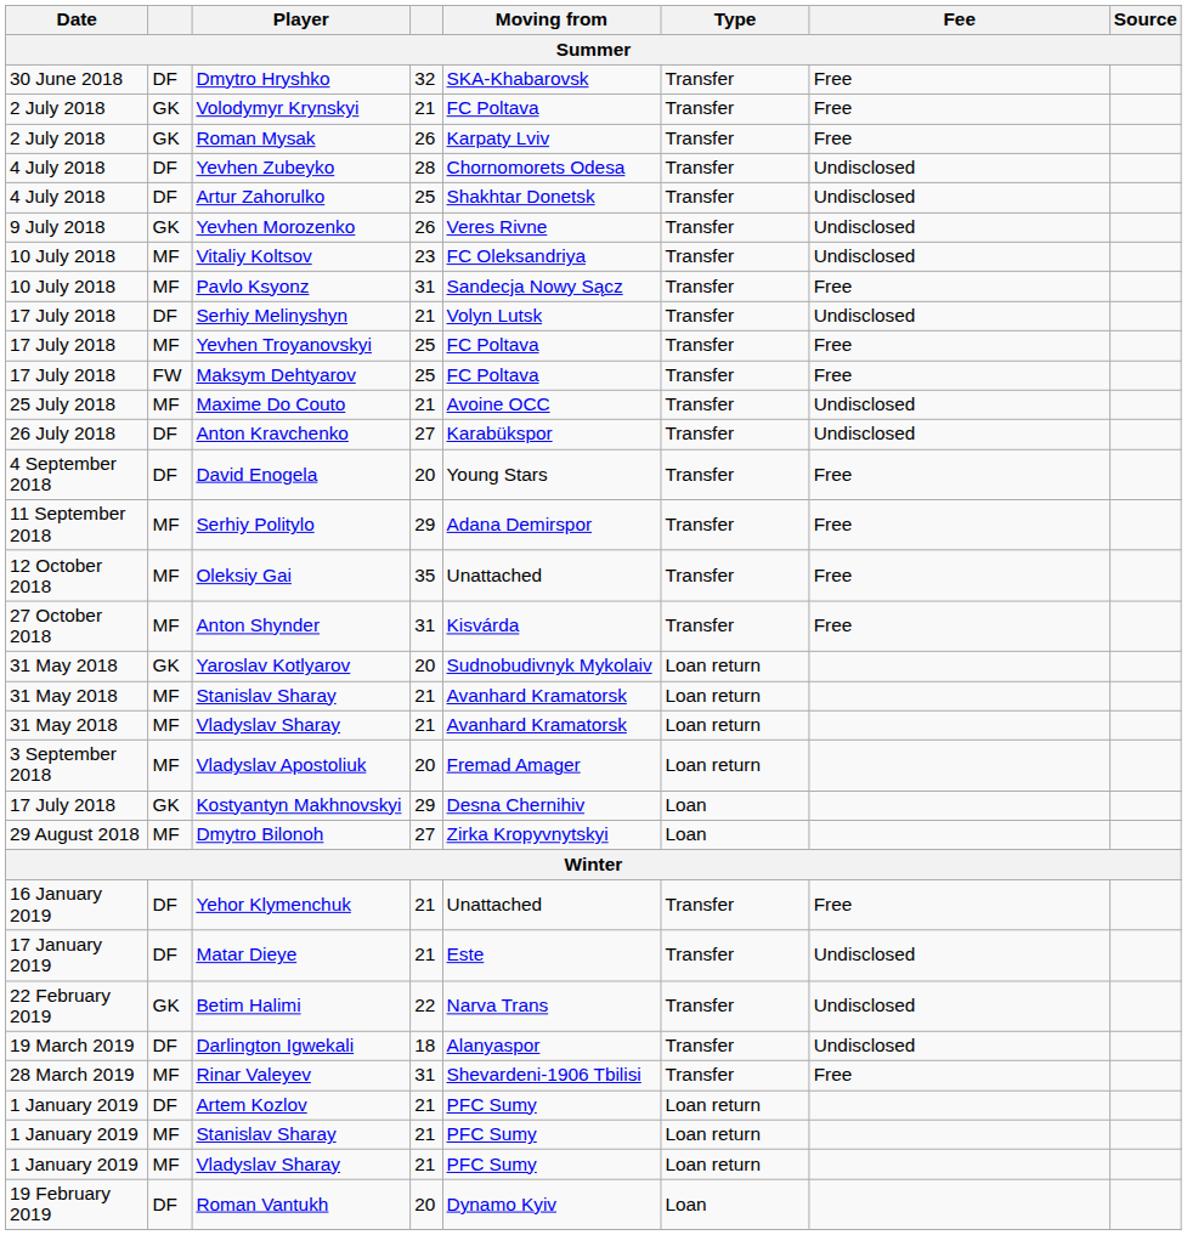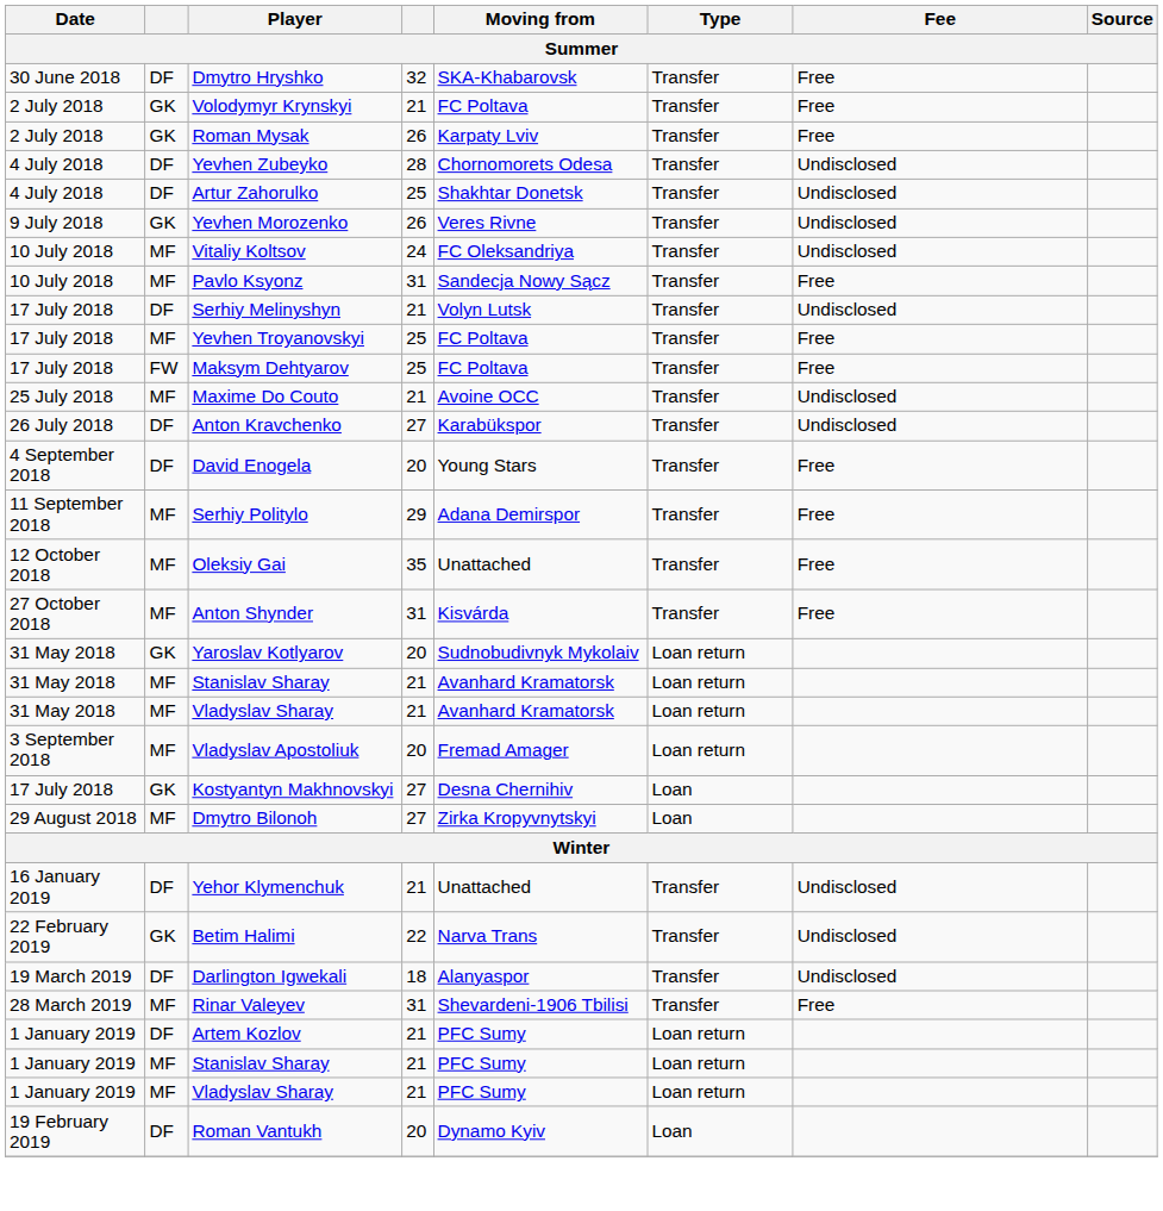Vitaliy Koltsov | column 4: 23 -> 24
Kostyantyn Makhnovskyi | column 4: 29 -> 27
Yehor Klymenchuk | Fee: Free -> Undisclosed
- row: 17 January 2019 | DF | Matar Dieye | 21 | Este | Transfer | Undisclosed
